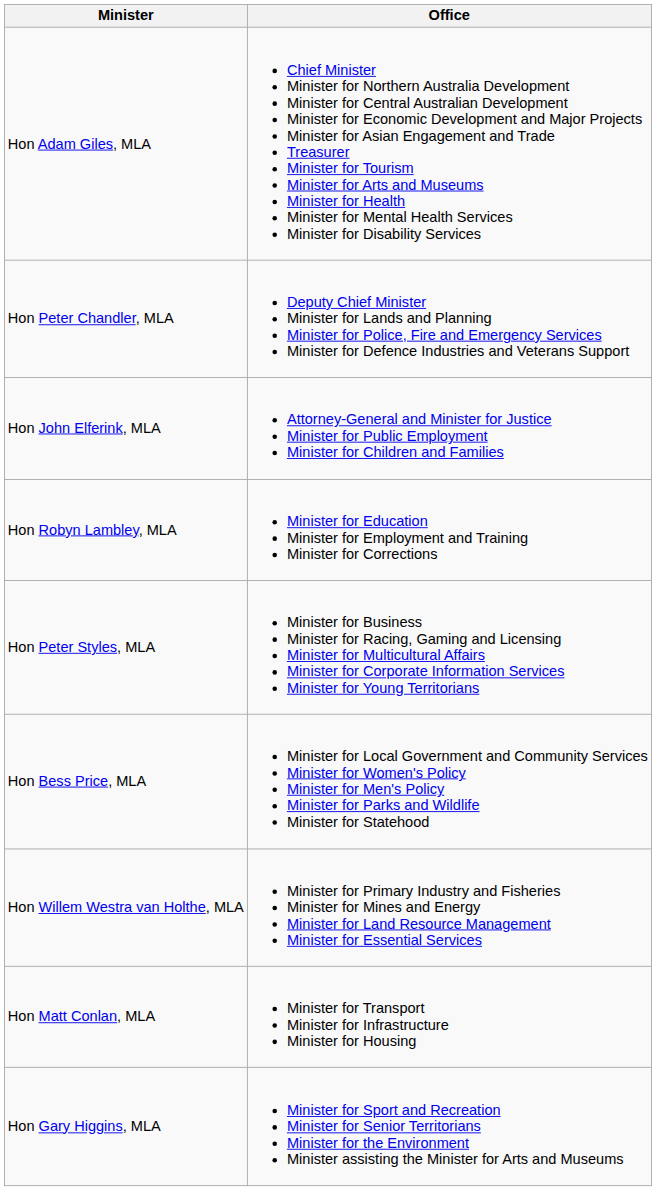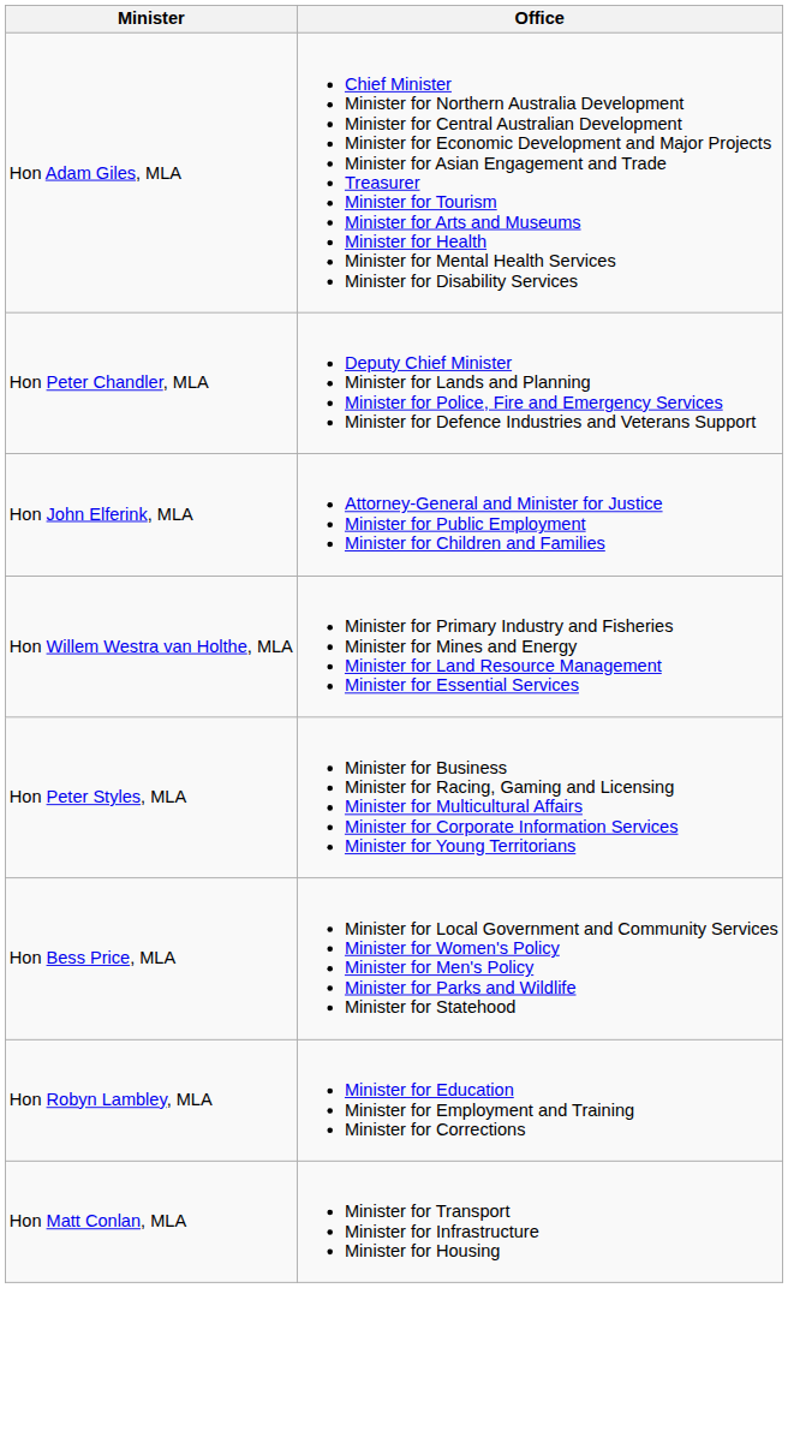rows swapped: Hon Willem Westra van Holthe, MLA <-> Hon Robyn Lambley, MLA
- row: Hon Gary Higgins, MLA | Minister for Sport and Recreation Minister for Senior Territorians Minister for the Environment Minister assisting the Minister for Arts and Museums
